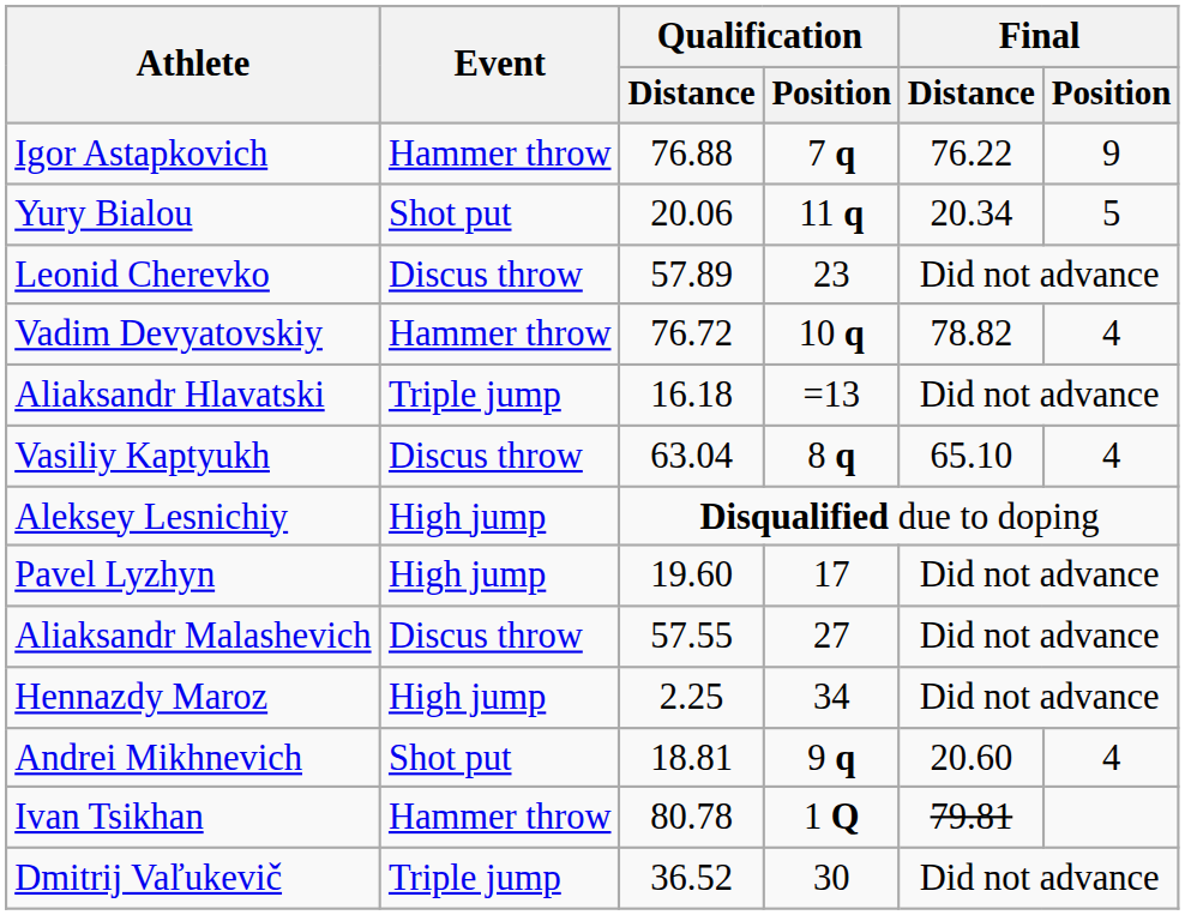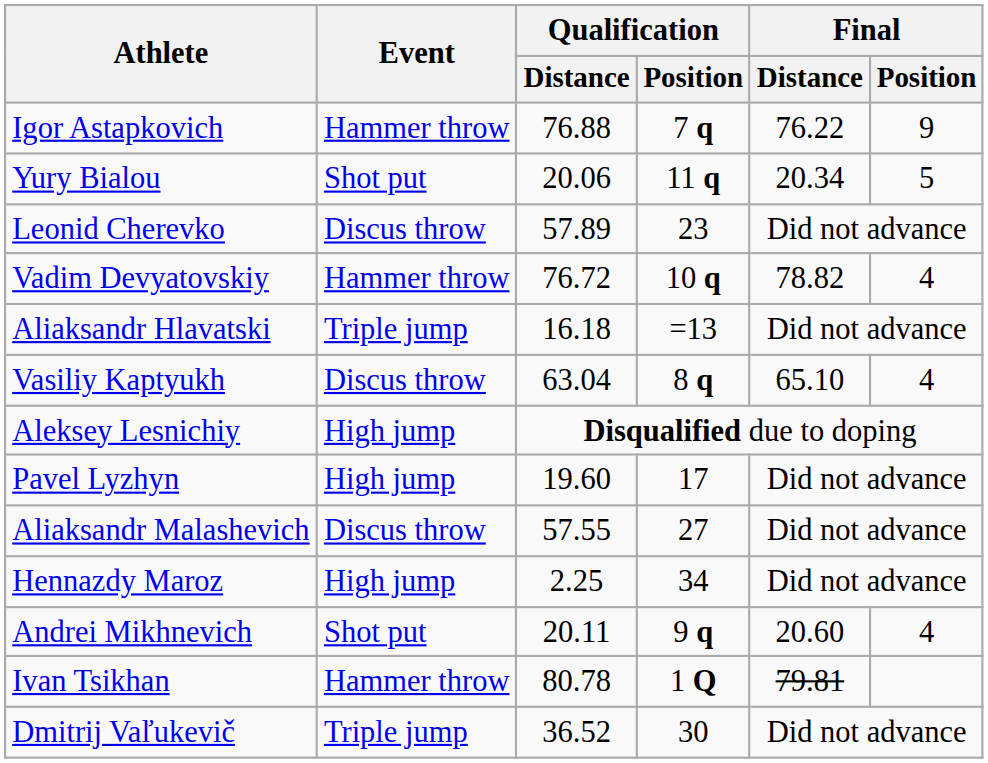Andrei Mikhnevich | Qualification / Distance: 18.81 -> 20.11
